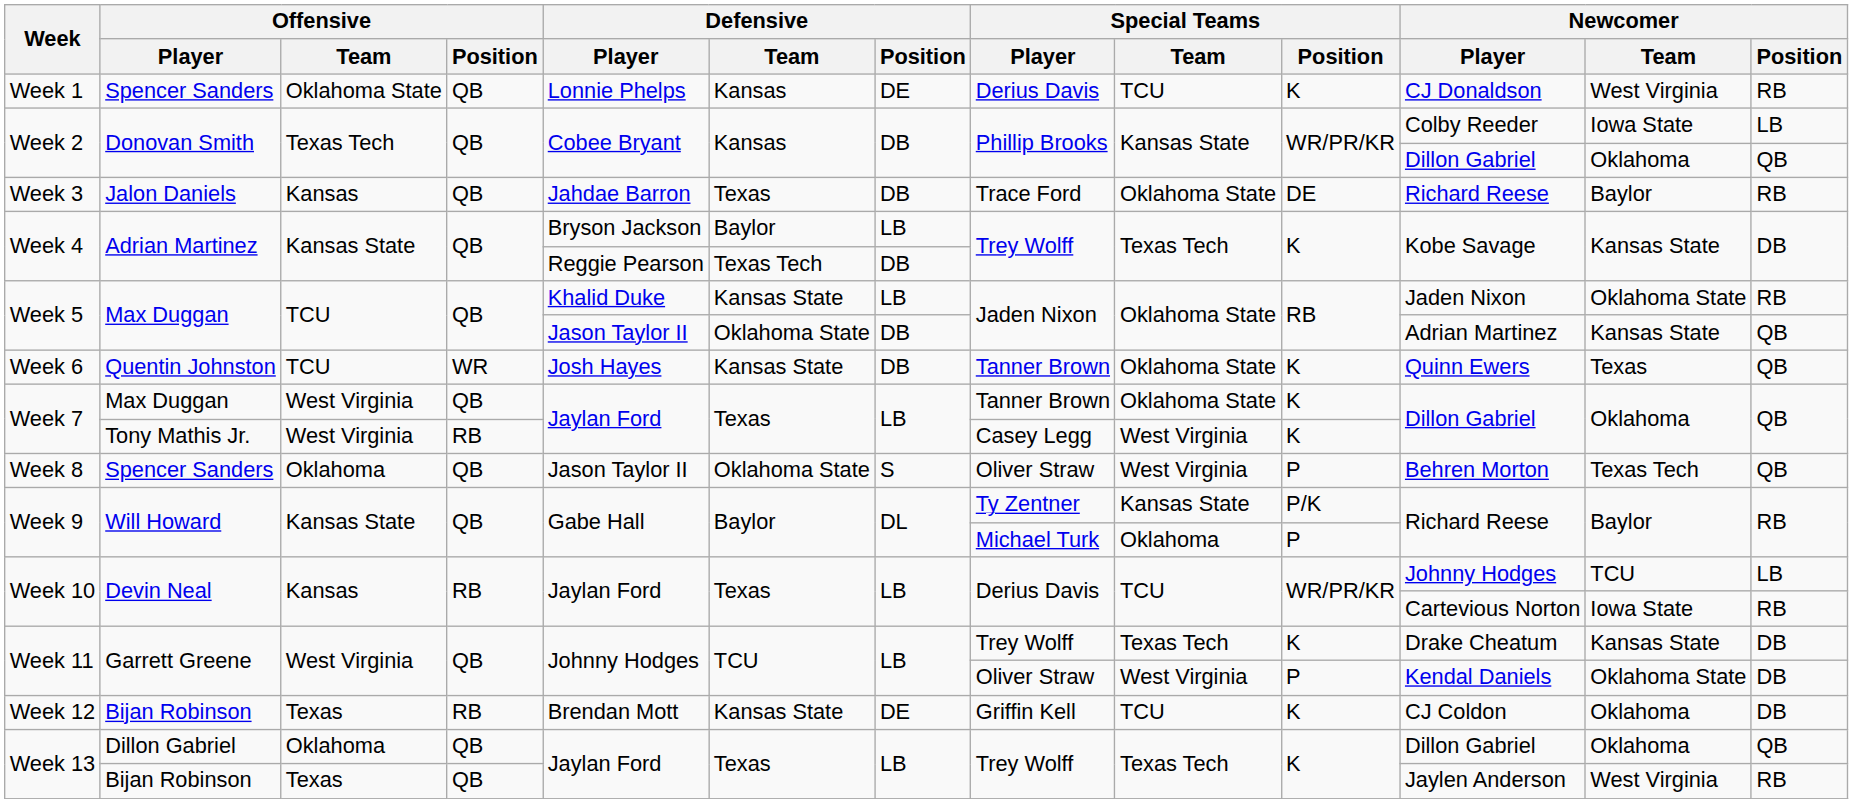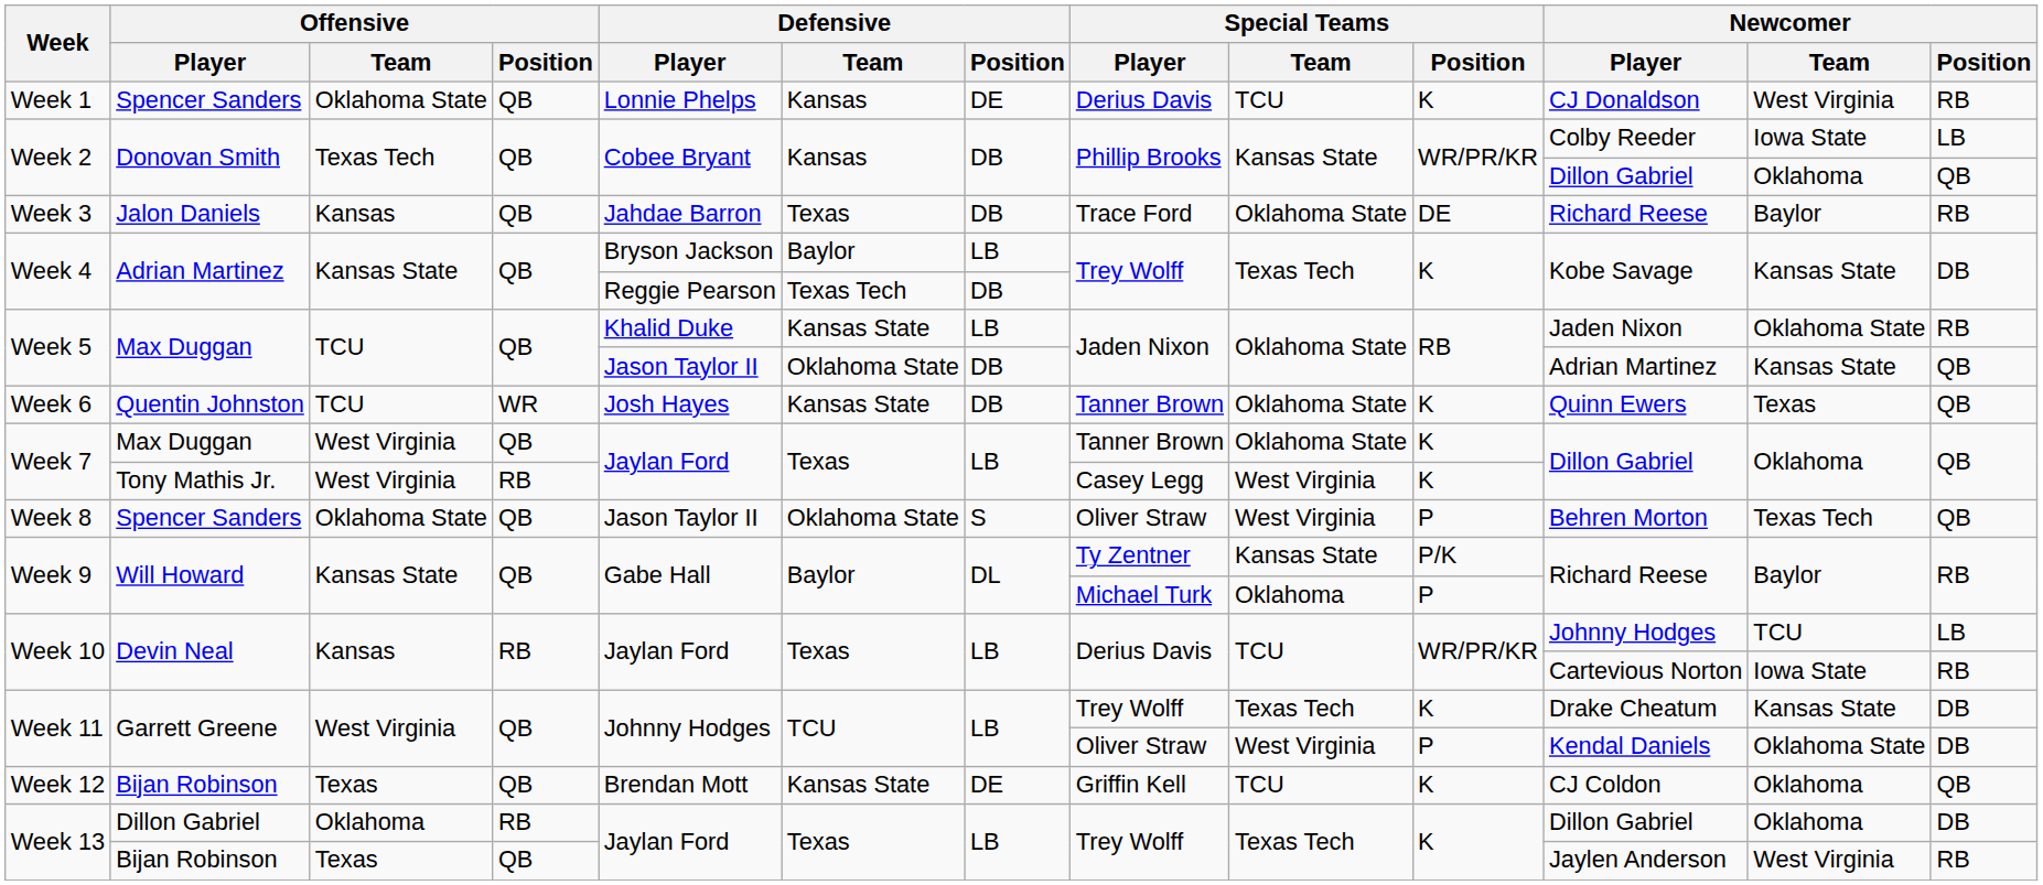Week 8 | Offensive / Team: Oklahoma -> Oklahoma State
Week 12 | Offensive / Position: RB -> QB
Week 12 | Newcomer / Position: DB -> QB
Week 13 / Dillon Gabriel | Offensive / Position: QB -> RB
Week 13 / Dillon Gabriel | Newcomer / Position: QB -> DB
